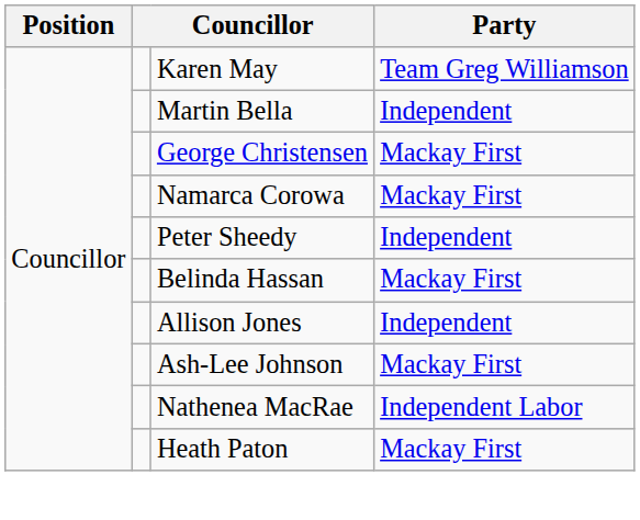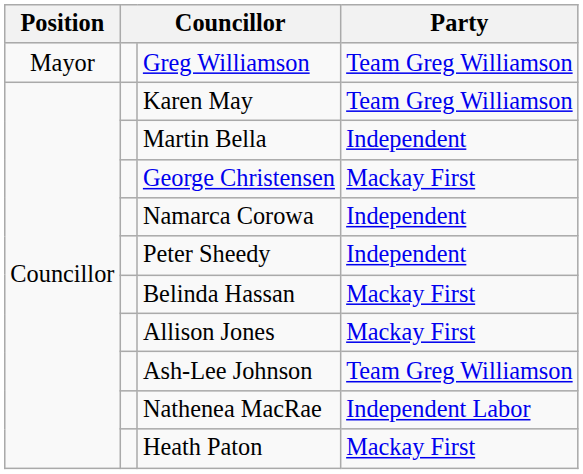+ row: Mayor | Greg Williamson | Team Greg Williamson
Namarca Corowa | Party: Mackay First -> Independent
Allison Jones | Party: Independent -> Mackay First
Ash-Lee Johnson | Party: Mackay First -> Team Greg Williamson
